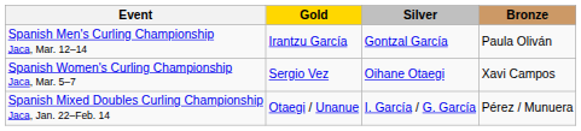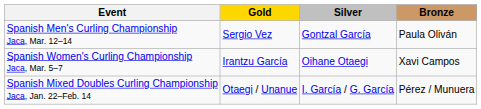Spanish Men's Curling Championship Jaca, Mar. 12–14 | Gold: Irantzu García -> Sergio Vez
Spanish Women's Curling Championship Jaca, Mar. 5–7 | Gold: Sergio Vez -> Irantzu García
